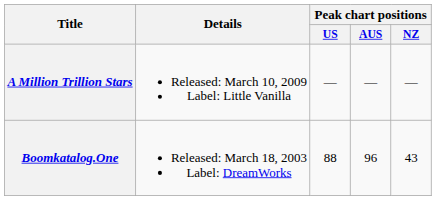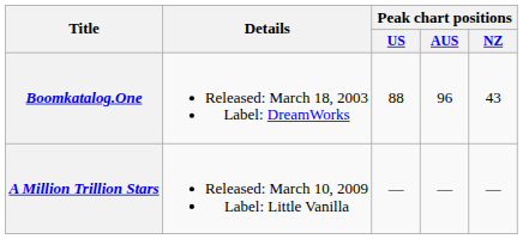rows swapped: Boomkatalog.One <-> A Million Trillion Stars
